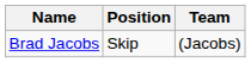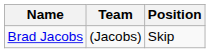columns swapped: Position <-> Team
